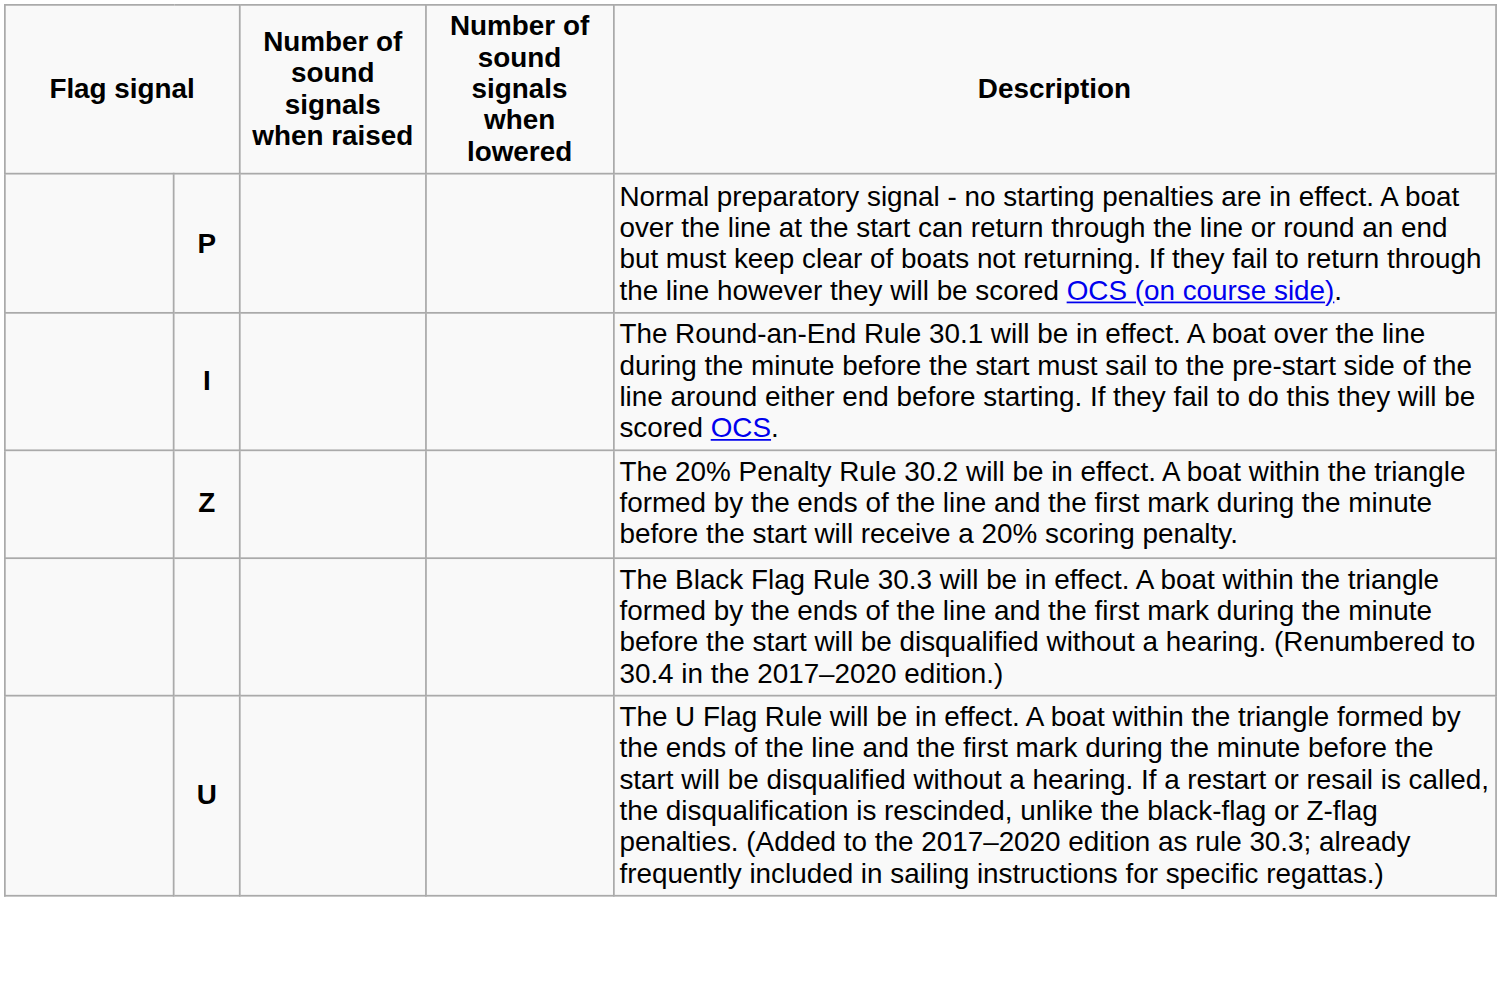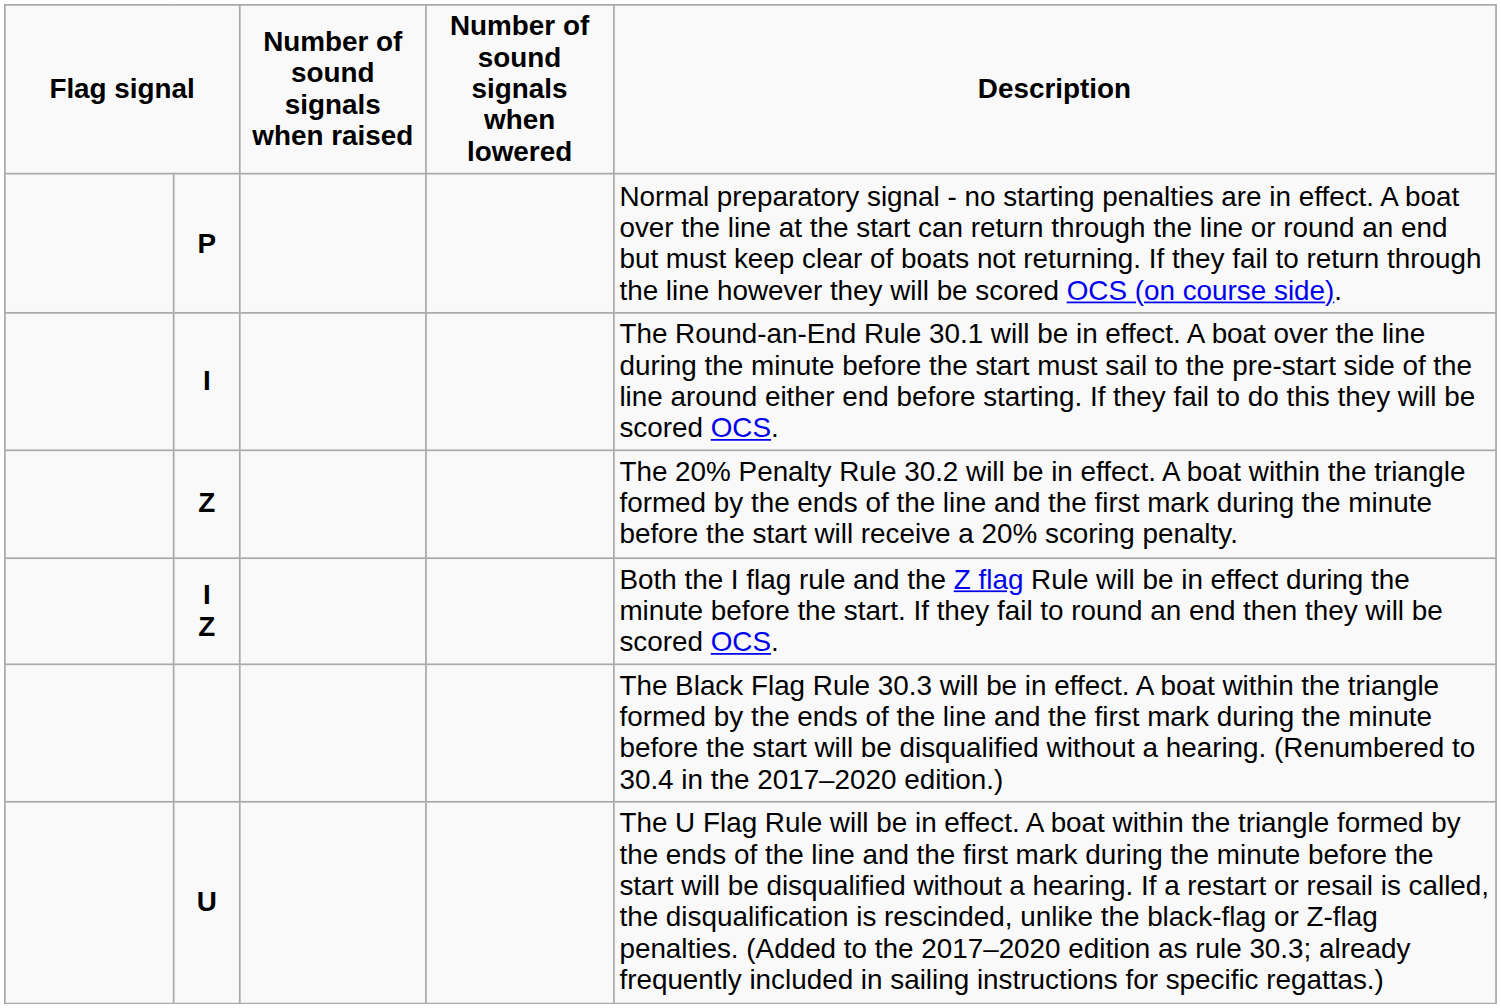+ row: I Z | Both the I flag rule and the Z flag Rule will be in effect during the minute before the start. If they fail to round an end then they will be scored OCS.
